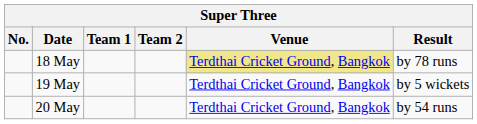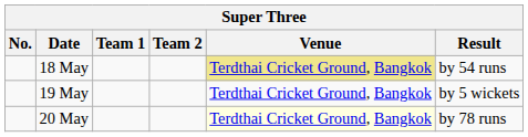18 May | Result: by 78 runs -> by 54 runs
20 May | Venue: no background -> lightyellow background
20 May | Result: by 54 runs -> by 78 runs
